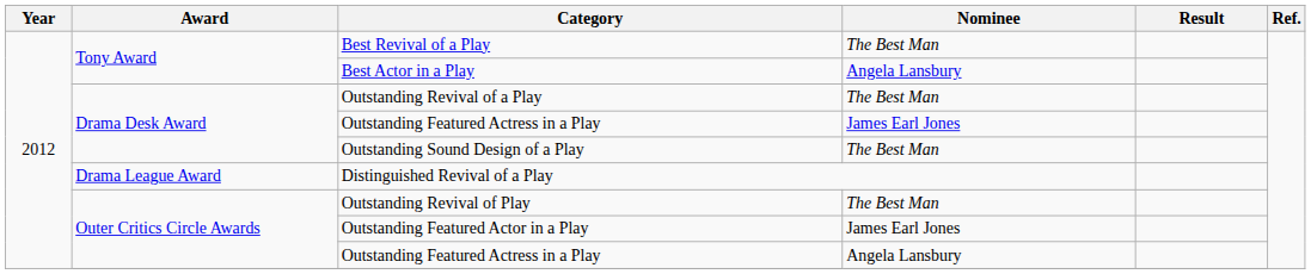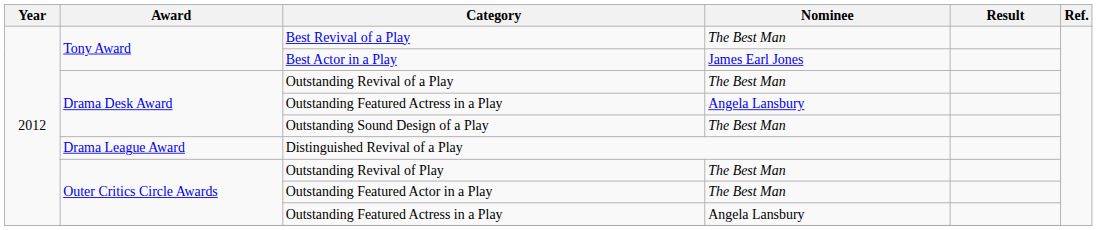Best Actor in a Play | Nominee: Angela Lansbury -> James Earl Jones
Drama Desk Award / Outstanding Featured Actress in a Play | Nominee: James Earl Jones -> Angela Lansbury
Outstanding Featured Actor in a Play | Nominee: James Earl Jones -> The Best Man
